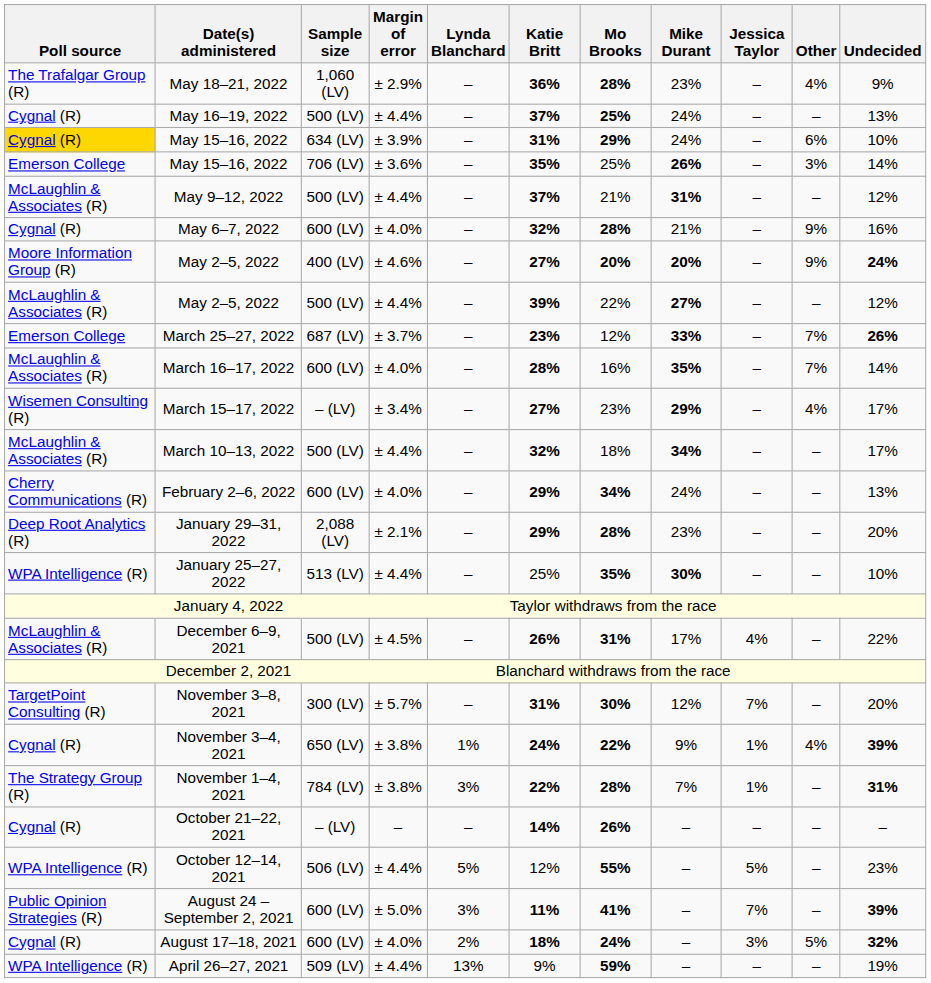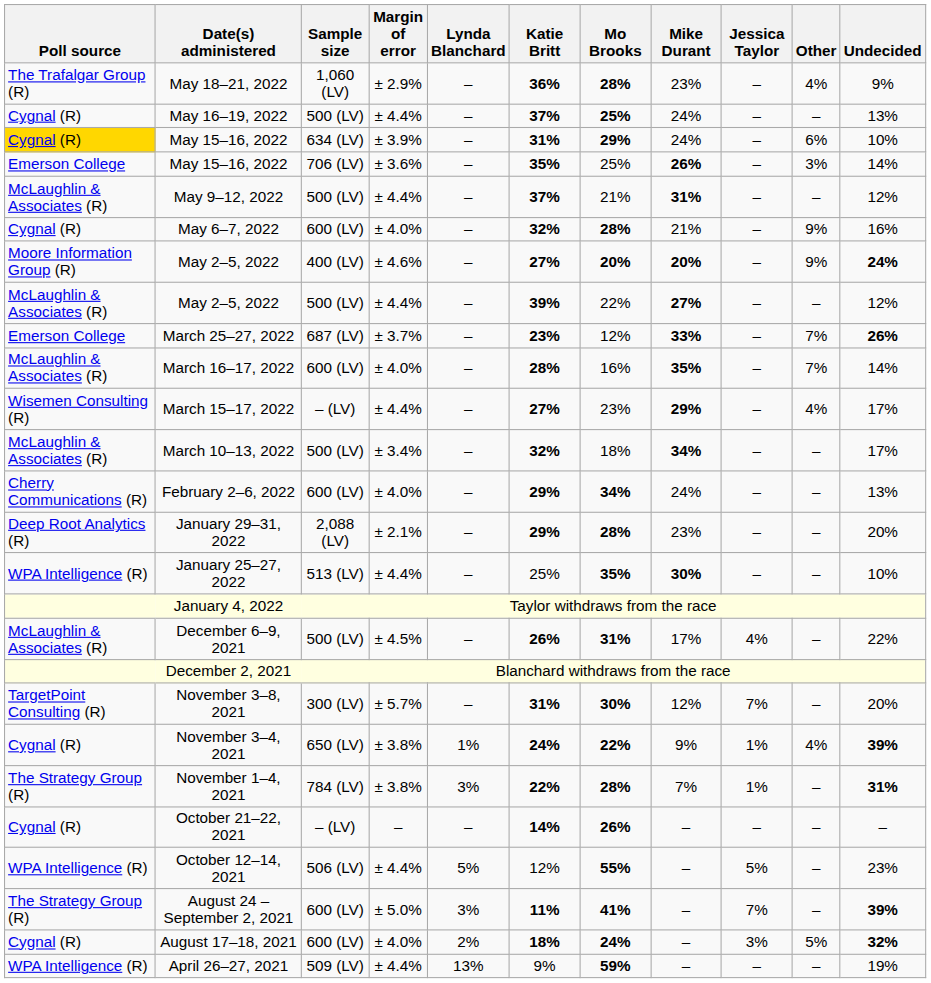March 15–17, 2022 | Margin of error: ± 3.4% -> ± 4.4%
March 10–13, 2022 | Margin of error: ± 4.4% -> ± 3.4%
August 24 – September 2, 2021 | Poll source: Public Opinion Strategies (R) -> The Strategy Group (R)
